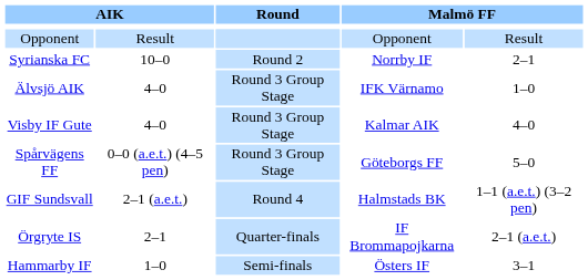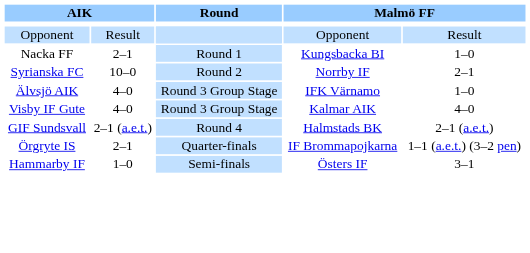+ row: Nacka FF | 2–1 | Round 1 | Kungsbacka BI | 1–0
- row: Spårvägens FF | 0–0 (a.e.t.) (4–5 pen) | Round 3 Group Stage | Göteborgs FF | 5–0
GIF Sundsvall | column 5: 1–1 (a.e.t.) (3–2 pen) -> 2–1 (a.e.t.)
Örgryte IS | column 5: 2–1 (a.e.t.) -> 1–1 (a.e.t.) (3–2 pen)
